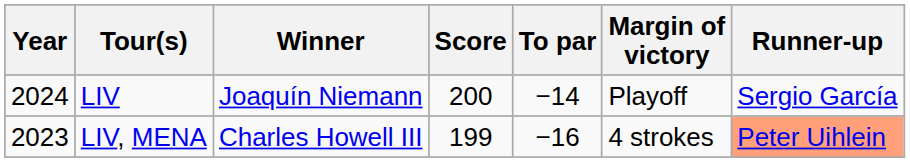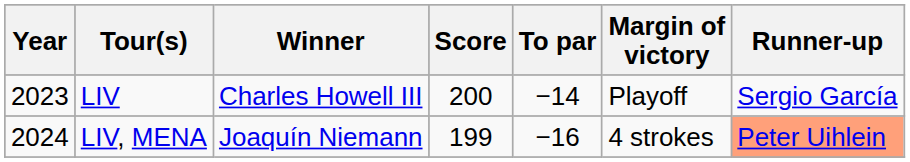LIV | Year: 2024 -> 2023
LIV | Winner: Joaquín Niemann -> Charles Howell III
LIV, MENA | Year: 2023 -> 2024
LIV, MENA | Winner: Charles Howell III -> Joaquín Niemann
